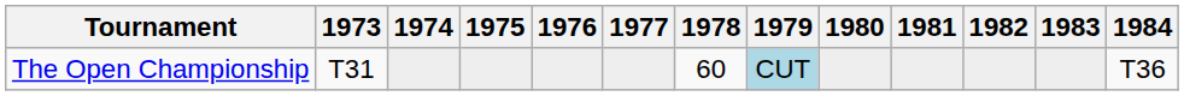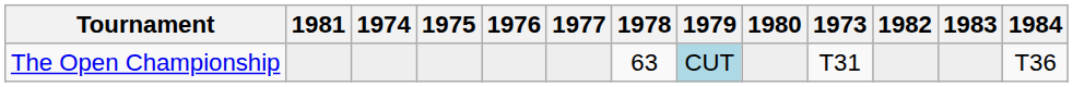columns swapped: 1973 <-> 1981
The Open Championship | 1978: 60 -> 63
